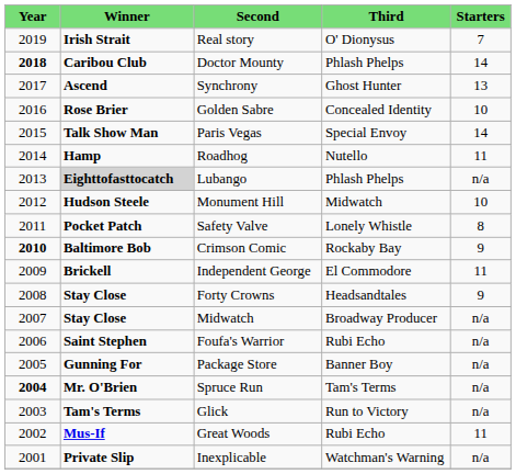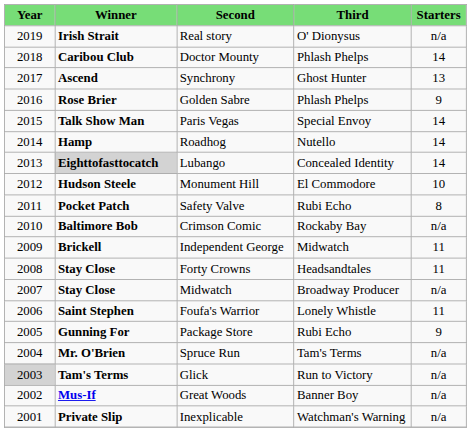Real story | column 5: 7 -> n/a
Doctor Mounty | column 1: bold -> normal
Golden Sabre | column 4: Concealed Identity -> Phlash Phelps
Golden Sabre | column 5: 10 -> 9
Roadhog | column 5: 11 -> 14
Lubango | column 4: Phlash Phelps -> Concealed Identity
Lubango | column 5: n/a -> 14
Monument Hill | column 4: Midwatch -> El Commodore
Safety Valve | column 4: Lonely Whistle -> Rubi Echo
Crimson Comic | column 1: bold -> normal
Crimson Comic | column 5: 9 -> n/a
Independent George | column 4: El Commodore -> Midwatch
Forty Crowns | column 5: 9 -> 11
Foufa's Warrior | column 4: Rubi Echo -> Lonely Whistle
Foufa's Warrior | column 5: n/a -> 11
Package Store | column 4: Banner Boy -> Rubi Echo
Package Store | column 5: n/a -> 9
Spruce Run | column 1: bold -> normal
Glick | column 1: no background -> lightgrey background
Great Woods | column 4: Rubi Echo -> Banner Boy
Great Woods | column 5: 11 -> n/a
